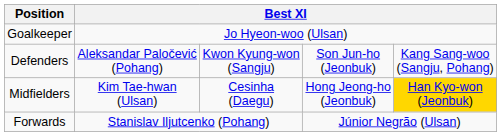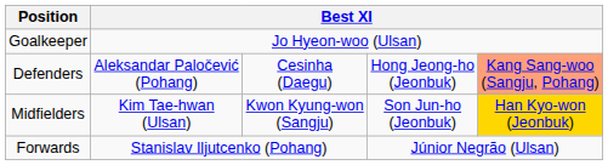Defenders | column 3: Kwon Kyung-won (Sangju) -> Cesinha (Daegu)
Defenders | column 4: Son Jun-ho (Jeonbuk) -> Hong Jeong-ho (Jeonbuk)
Defenders | column 5: no background -> lightsalmon background
Midfielders | column 3: Cesinha (Daegu) -> Kwon Kyung-won (Sangju)
Midfielders | column 4: Hong Jeong-ho (Jeonbuk) -> Son Jun-ho (Jeonbuk)
